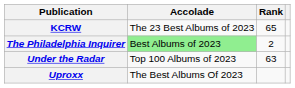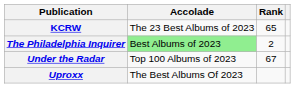Under the Radar | Rank: 63 -> 67
